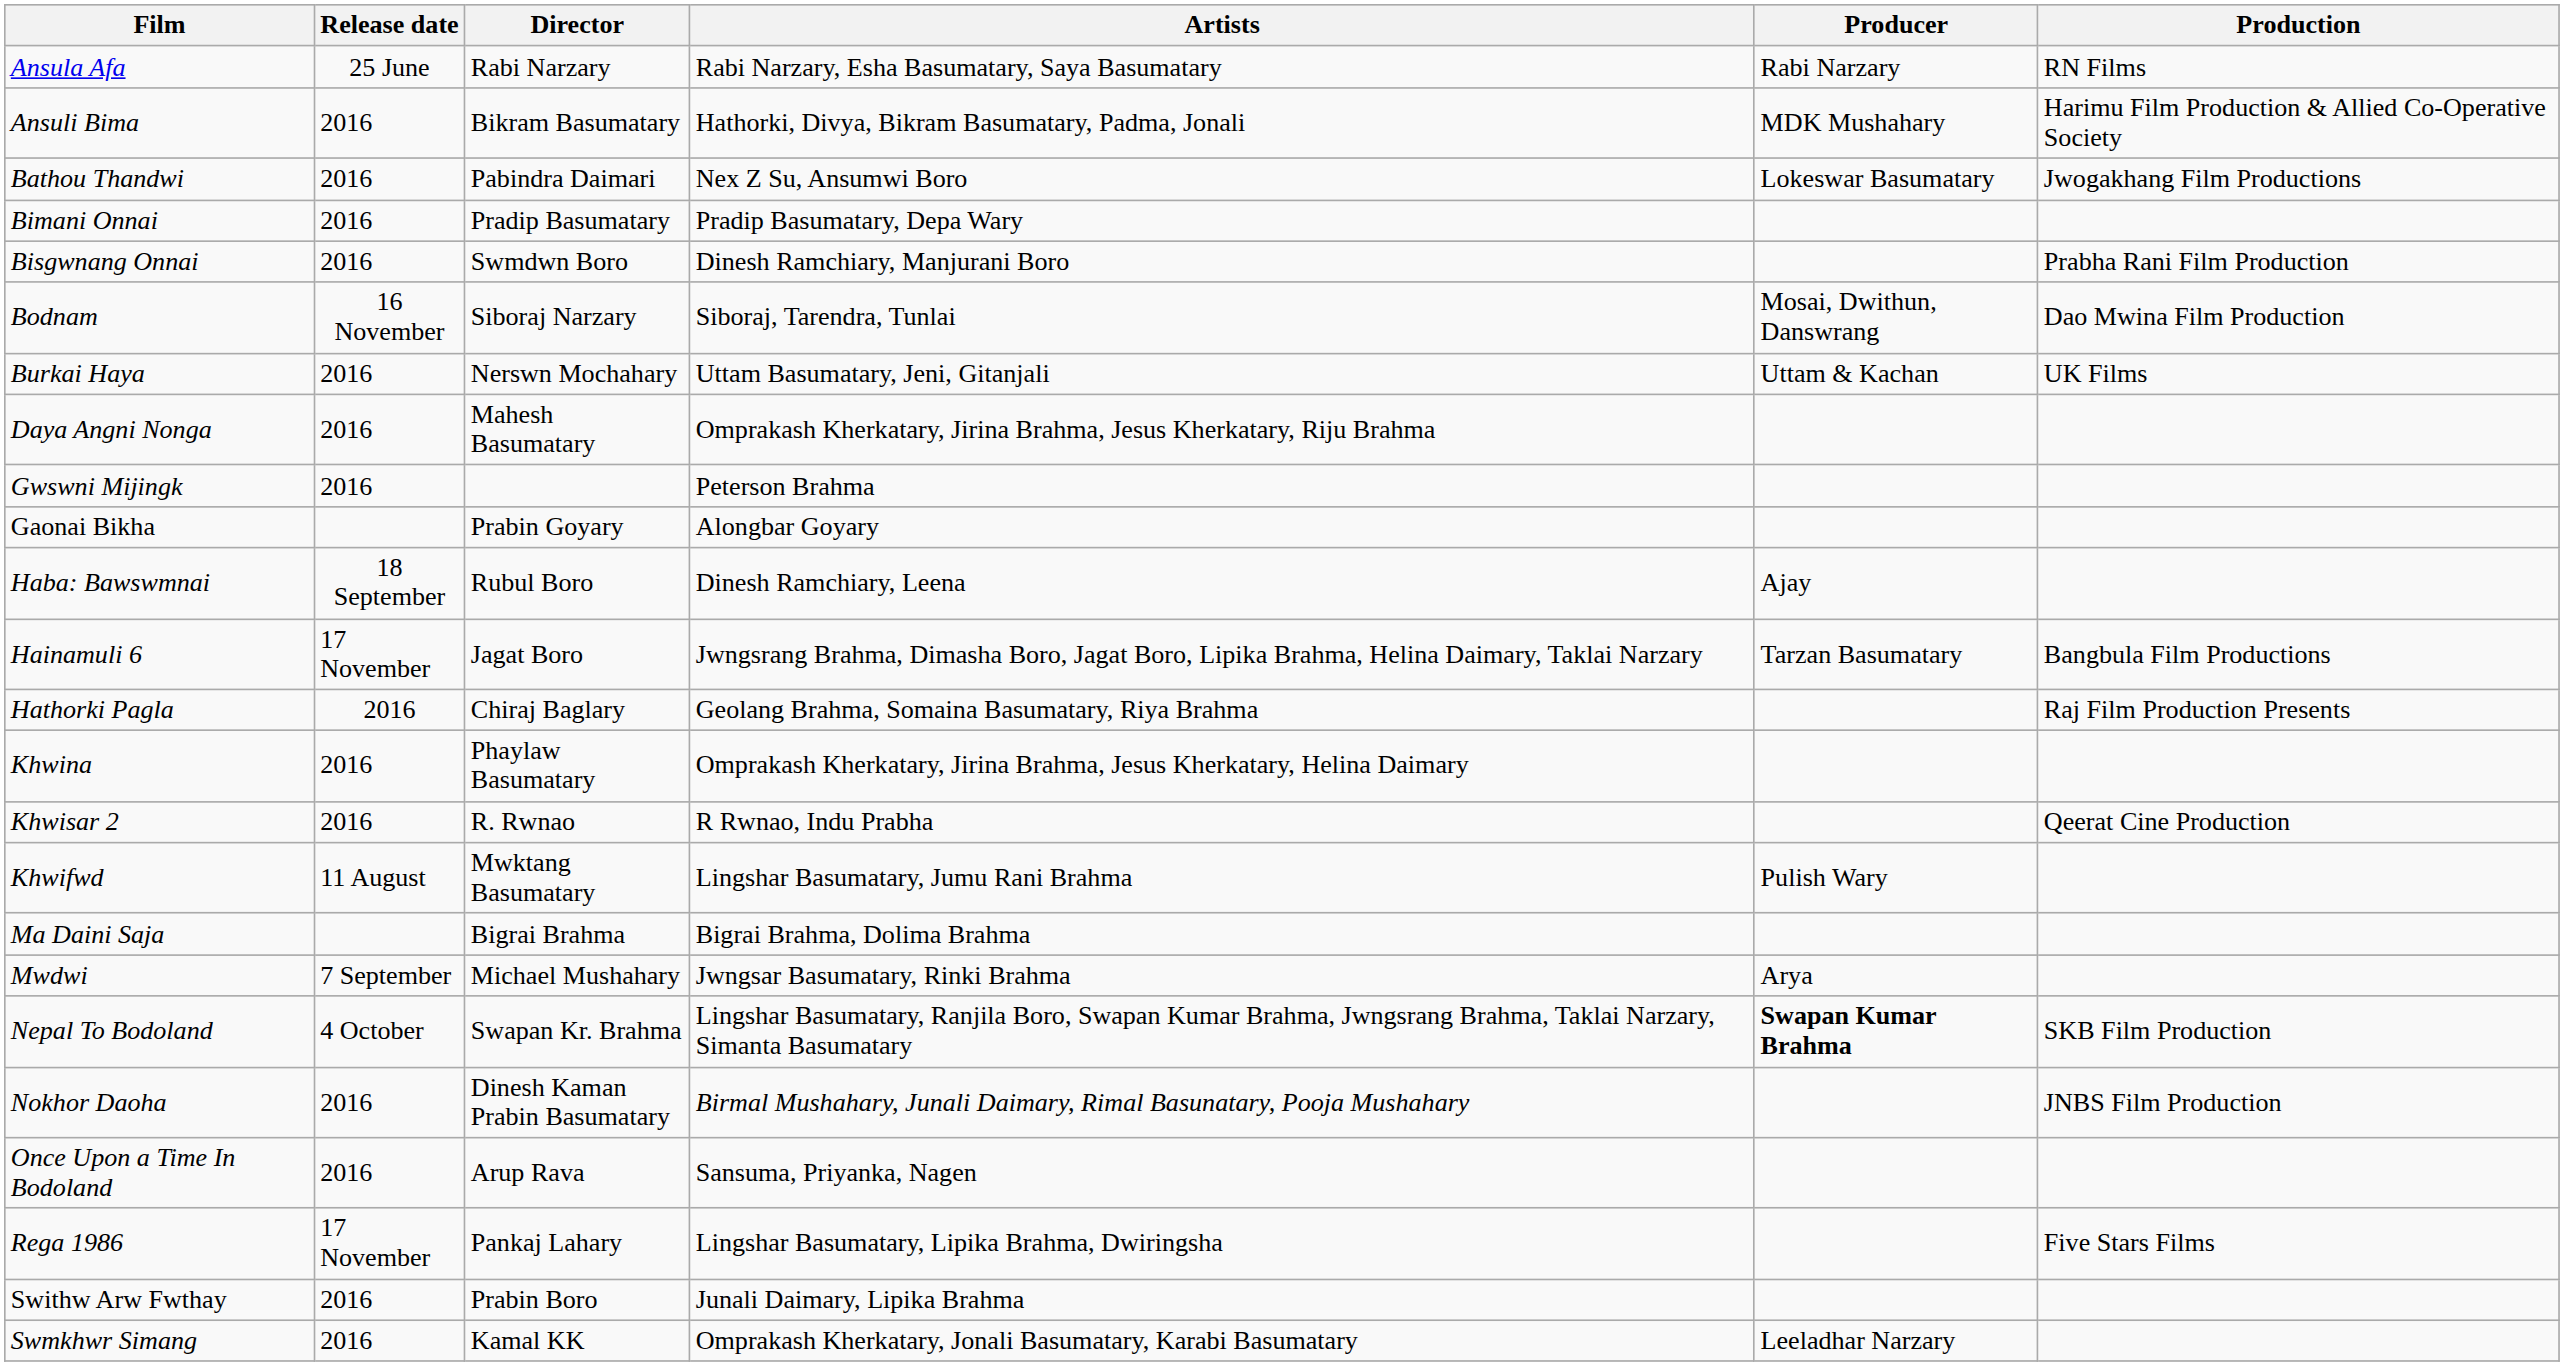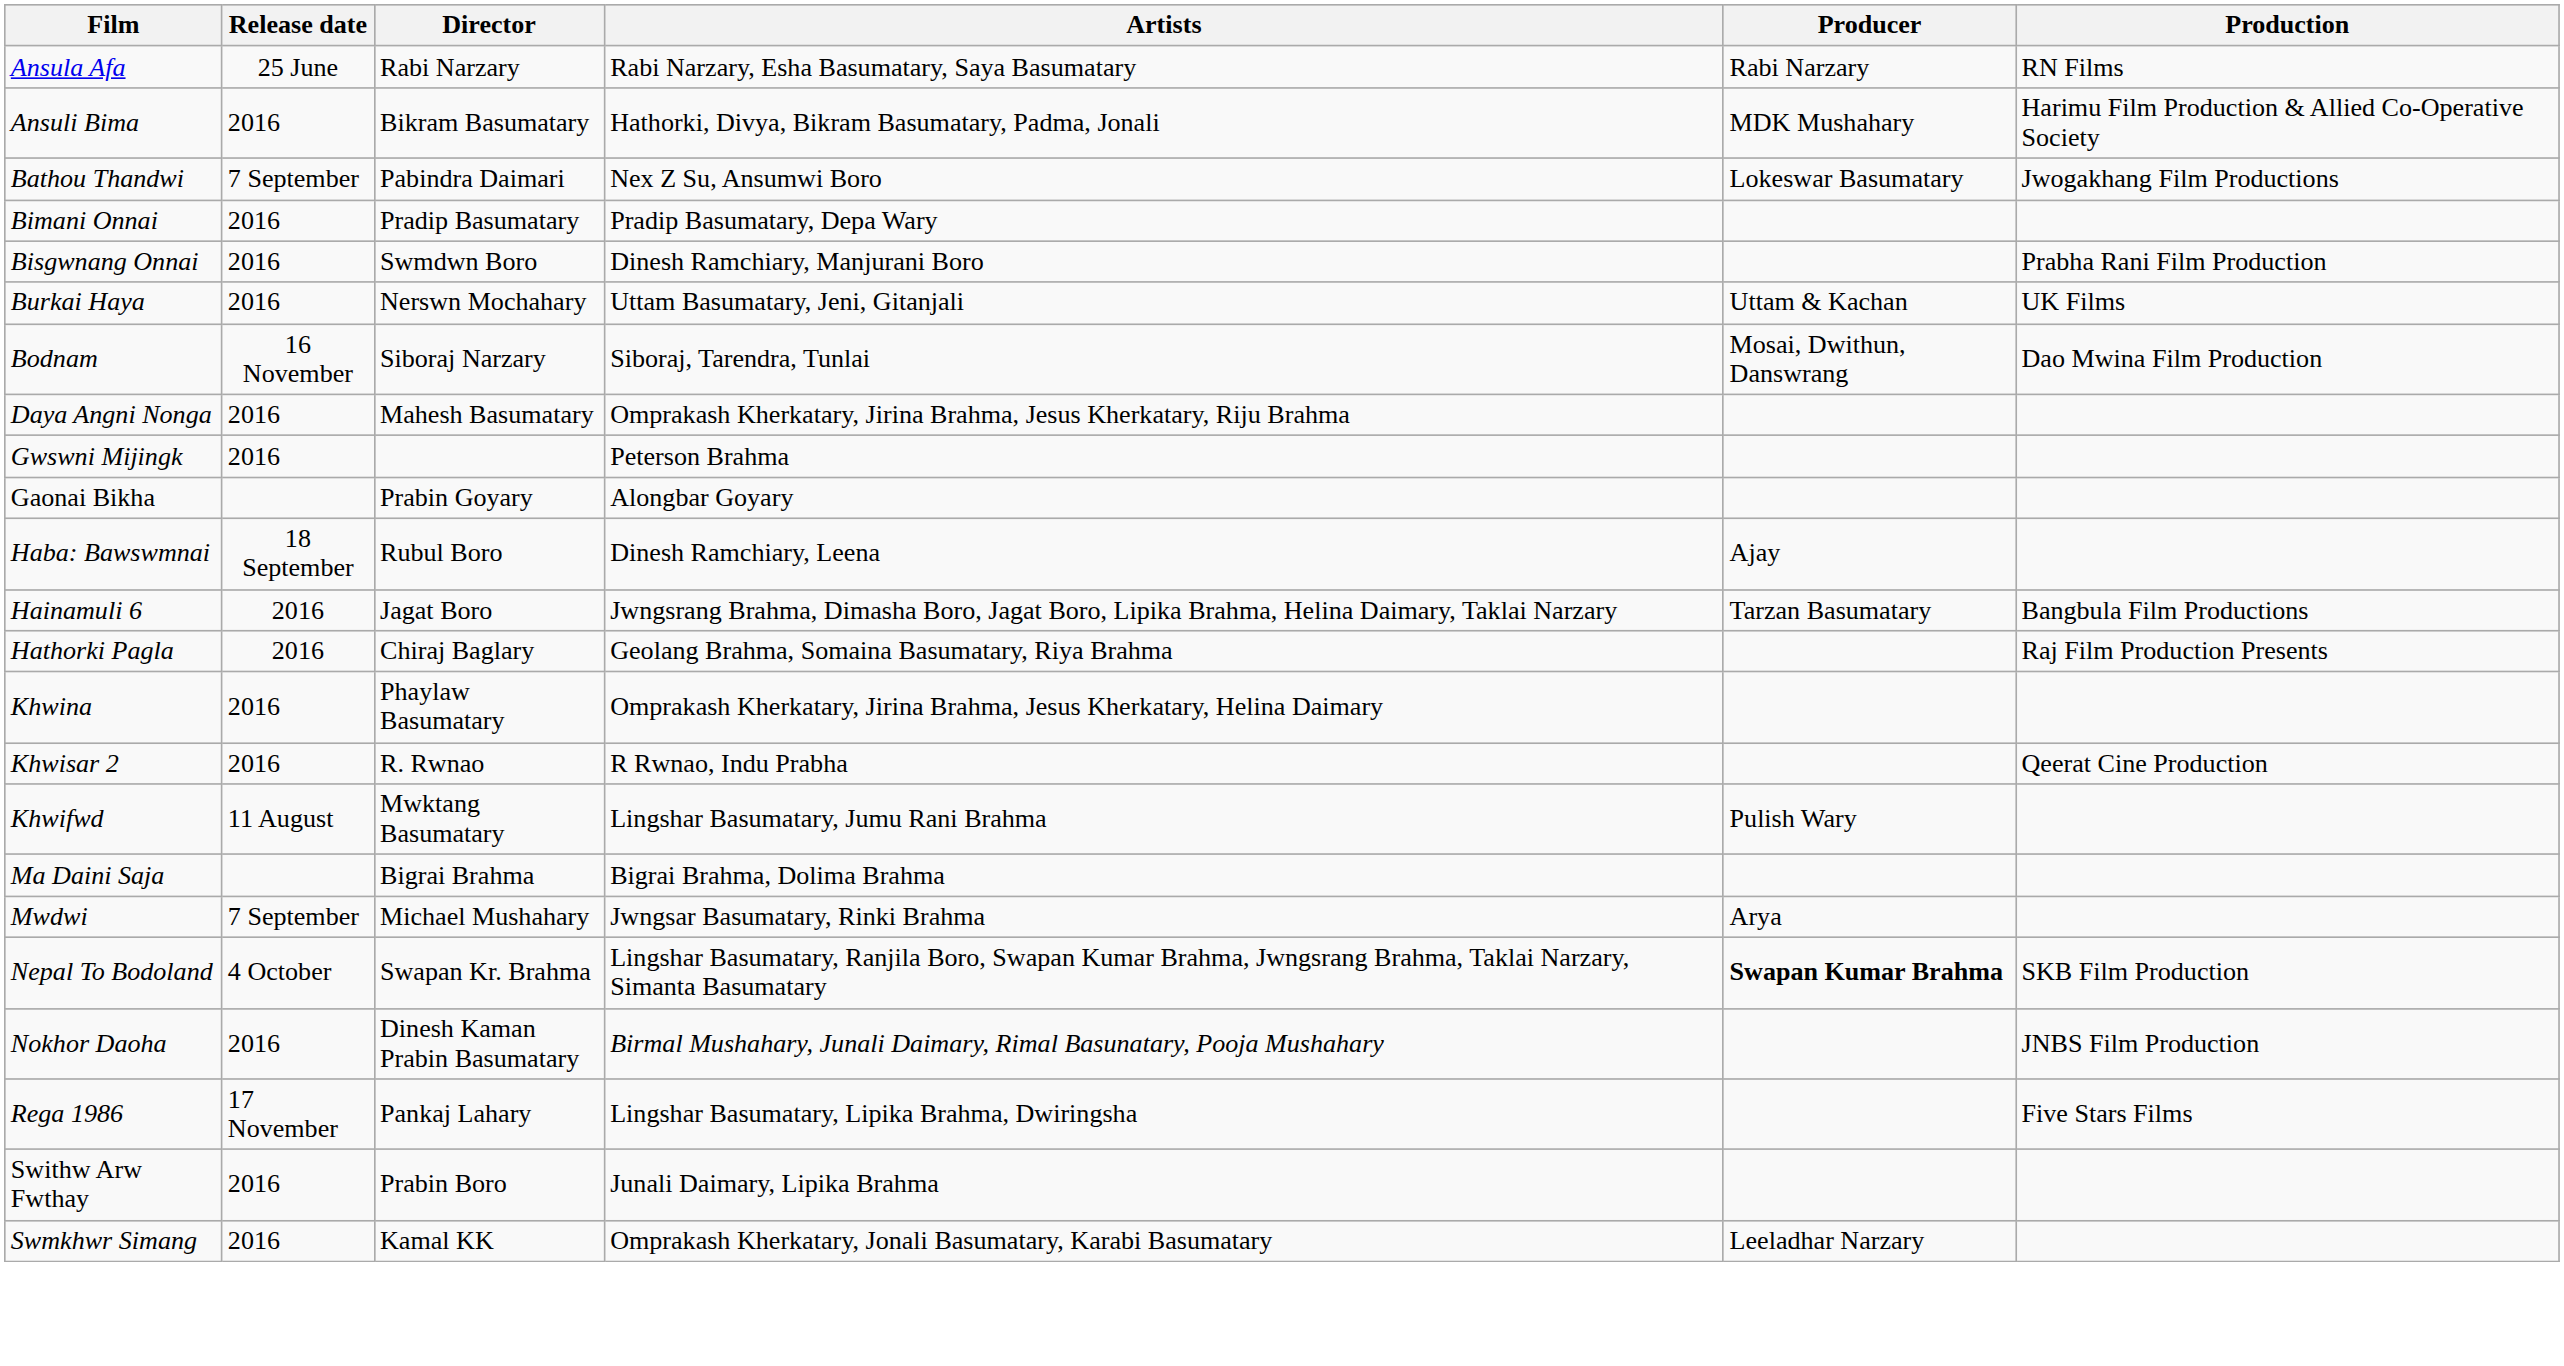Bathou Thandwi | Release date: 2016 -> 7 September
rows swapped: Burkai Haya <-> Bodnam
Hainamuli 6 | Release date: 17 November -> 2016
- row: Once Upon a Time In Bodoland | 2016 | Arup Rava | Sansuma, Priyanka, Nagen
